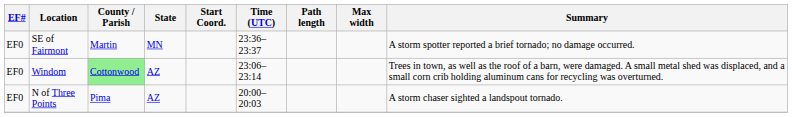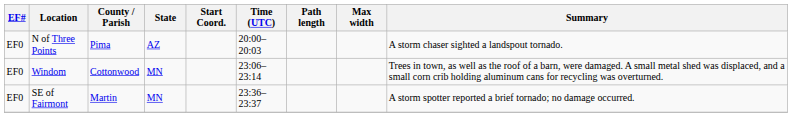rows swapped: N of Three Points <-> SE of Fairmont
Windom | County / Parish: lightgreen background -> no background
Windom | State: AZ -> MN
